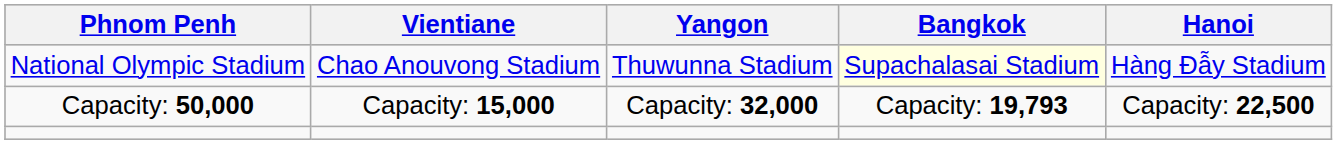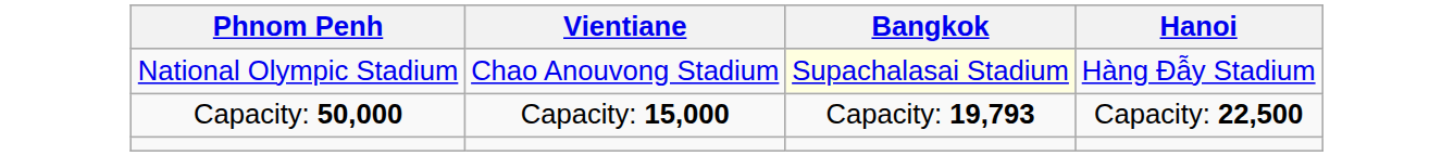- column: Yangon | Thuwunna Stadium | Capacity: 32,000
